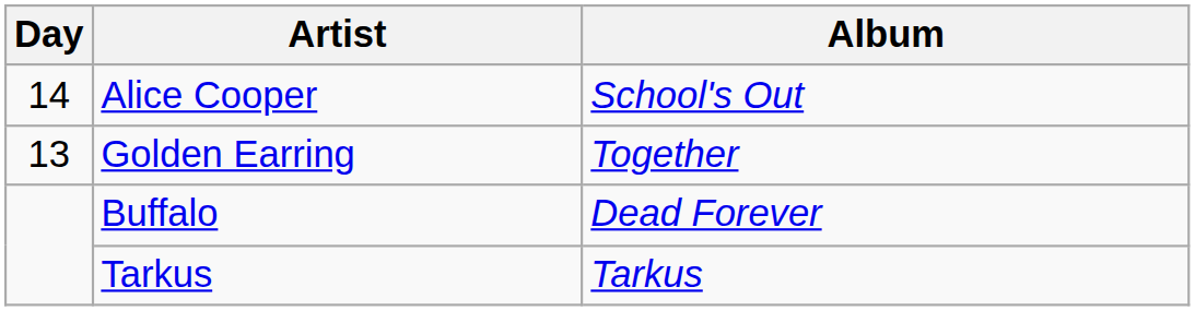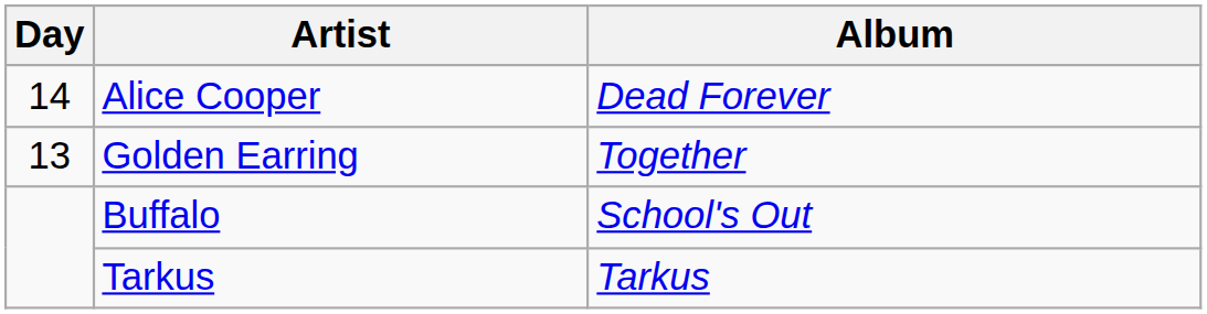Alice Cooper | Album: School's Out -> Dead Forever
Buffalo | Album: Dead Forever -> School's Out
